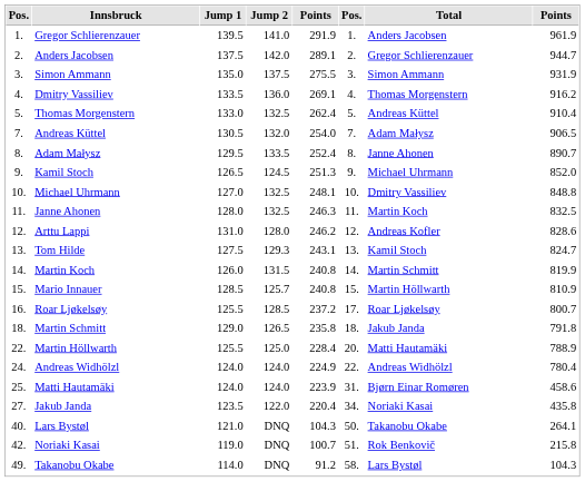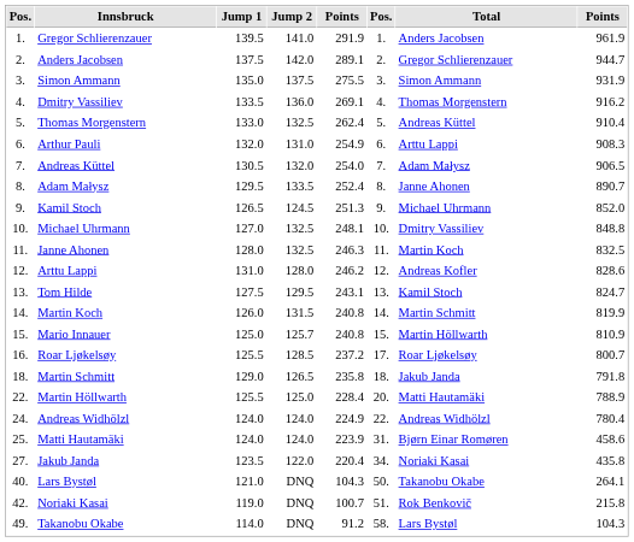+ row: 6. | Arthur Pauli | 132.0 | 131.0 | 254.9 | 6. | Arttu Lappi | 908.3
Tom Hilde | Jump 2: 129.3 -> 129.5
Mario Innauer | Jump 1: 128.5 -> 125.0
